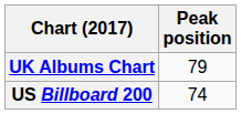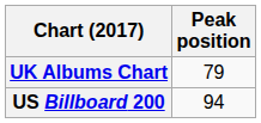US Billboard 200 | Peak position: 74 -> 94
